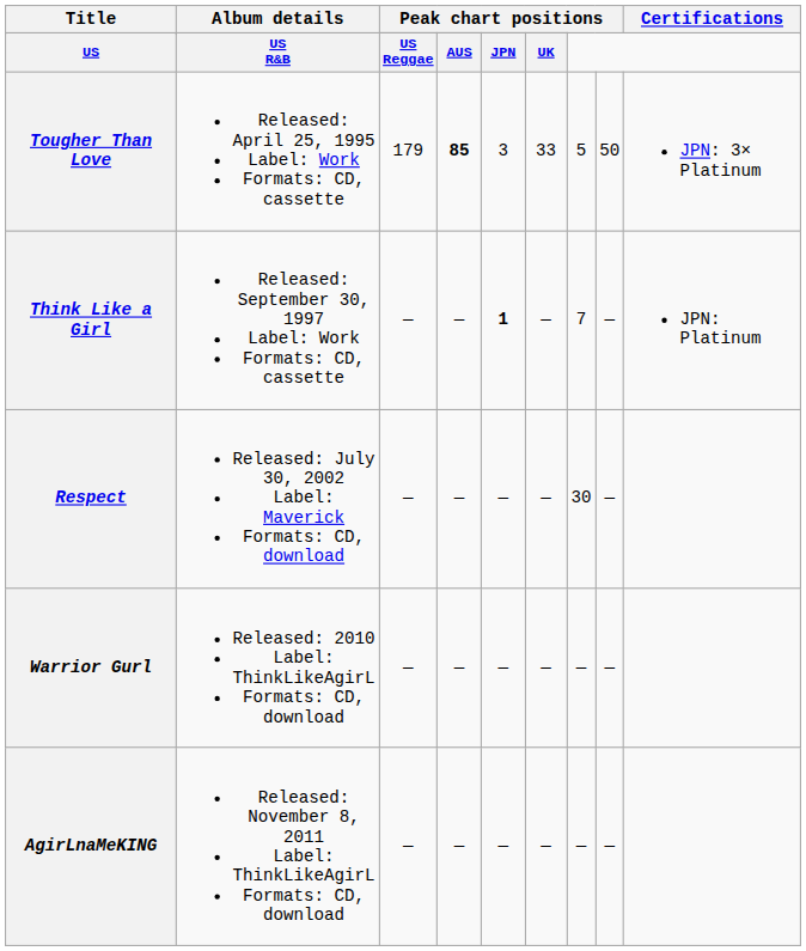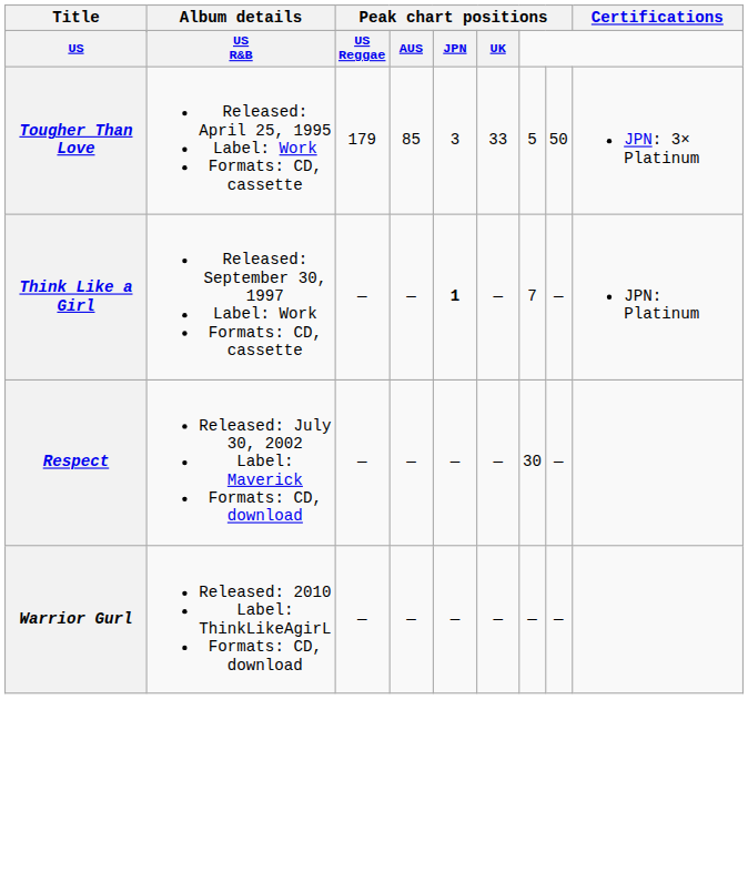Tougher Than Love | column 4: bold -> normal
- row: AgirLnaMeKING | Released: November 8, 2011 Label: ThinkLikeAgirL Formats: CD, download | — | — | — | — | — | —
